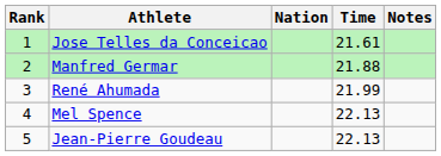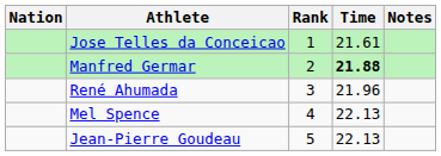columns swapped: Rank <-> Nation
Manfred Germar | Time: normal -> bold
René Ahumada | Time: 21.99 -> 21.96
